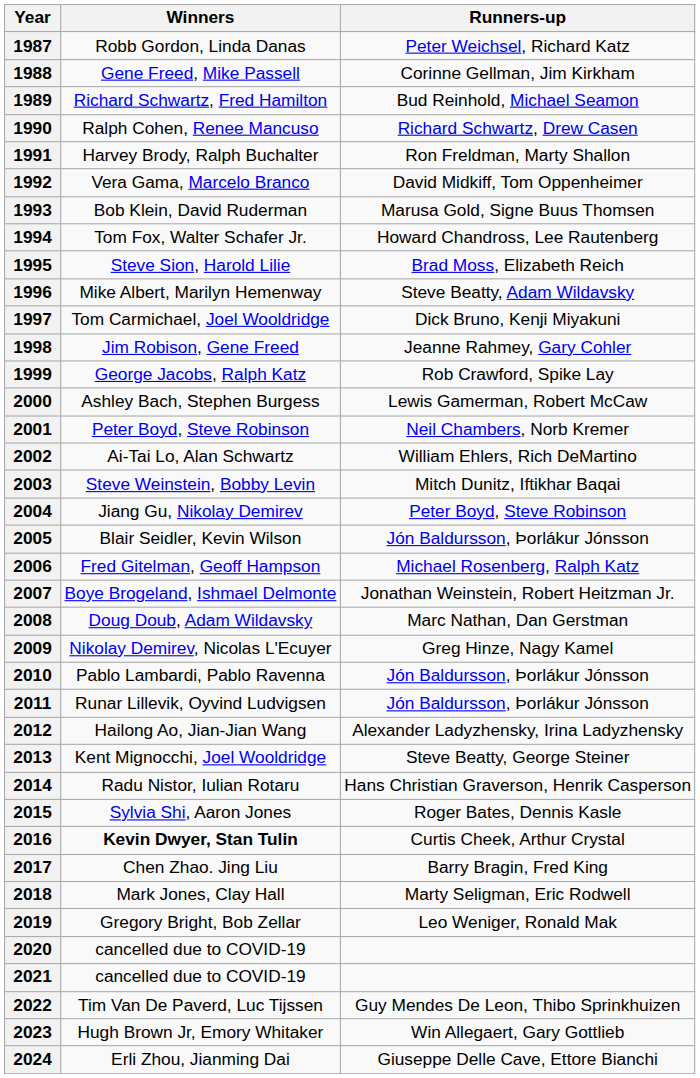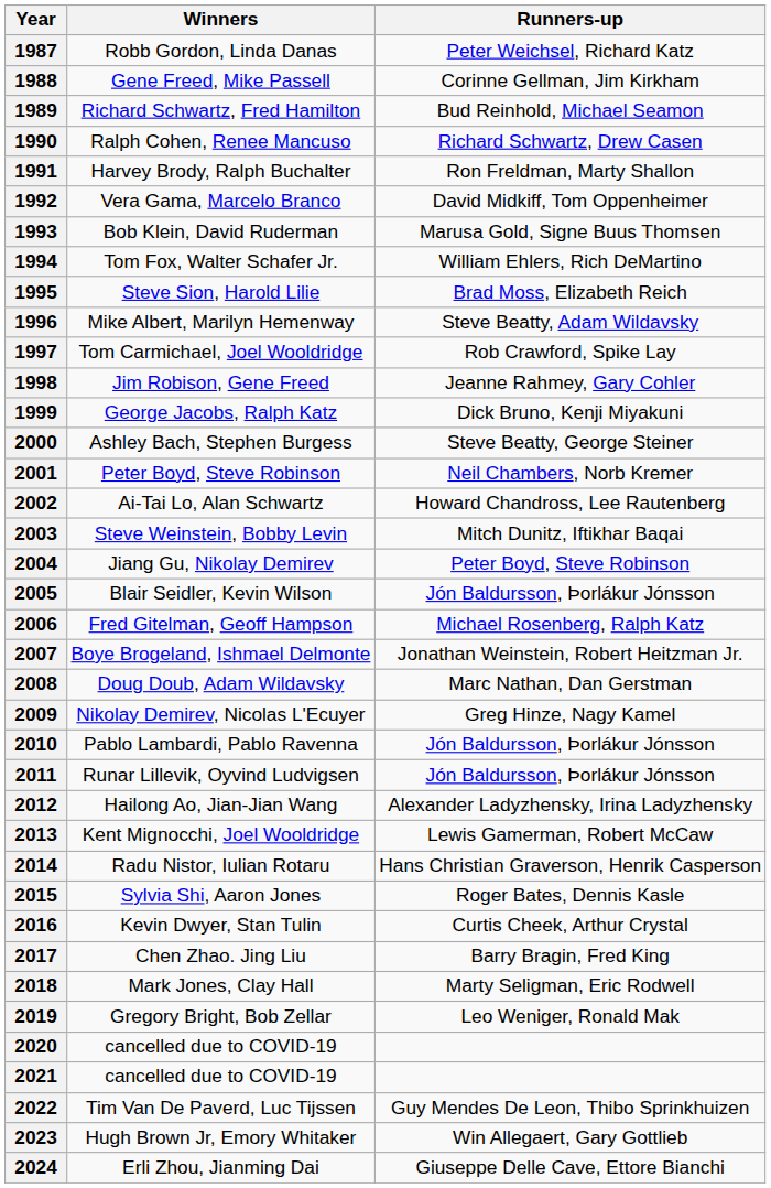1994 | Runners-up: Howard Chandross, Lee Rautenberg -> William Ehlers, Rich DeMartino
1997 | Runners-up: Dick Bruno, Kenji Miyakuni -> Rob Crawford, Spike Lay
1999 | Runners-up: Rob Crawford, Spike Lay -> Dick Bruno, Kenji Miyakuni
2000 | Runners-up: Lewis Gamerman, Robert McCaw -> Steve Beatty, George Steiner
2002 | Runners-up: William Ehlers, Rich DeMartino -> Howard Chandross, Lee Rautenberg
2013 | Runners-up: Steve Beatty, George Steiner -> Lewis Gamerman, Robert McCaw
2016 | Winners: bold -> normal
